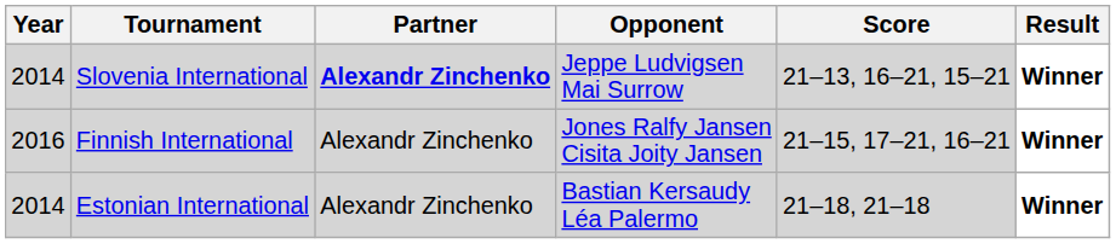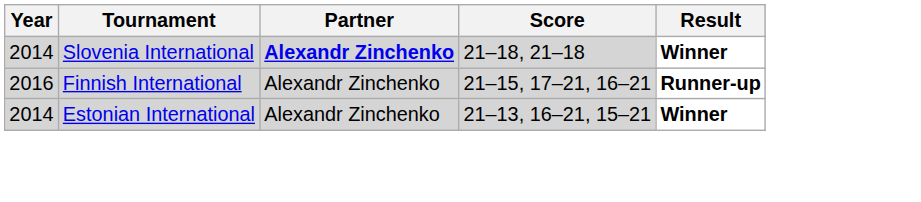- column: Opponent | Jeppe Ludvigsen Mai Surrow | Jones Ralfy Jansen Cisita Joity Jansen | Bastian Kersaudy Léa Palermo
Slovenia International | Score: 21–13, 16–21, 15–21 -> 21–18, 21–18
Finnish International | Result: Winner -> Runner-up
Estonian International | Score: 21–18, 21–18 -> 21–13, 16–21, 15–21
